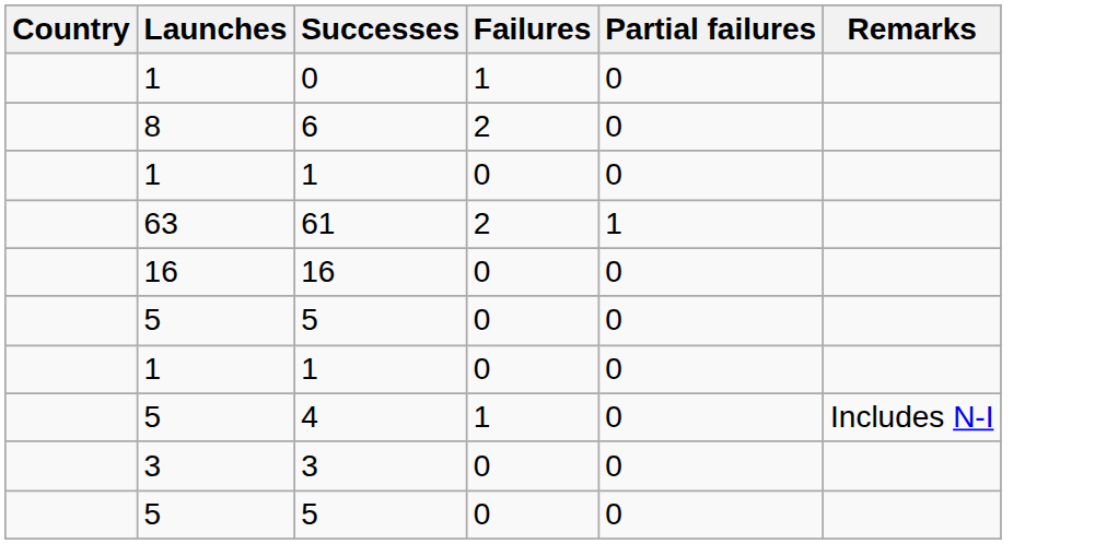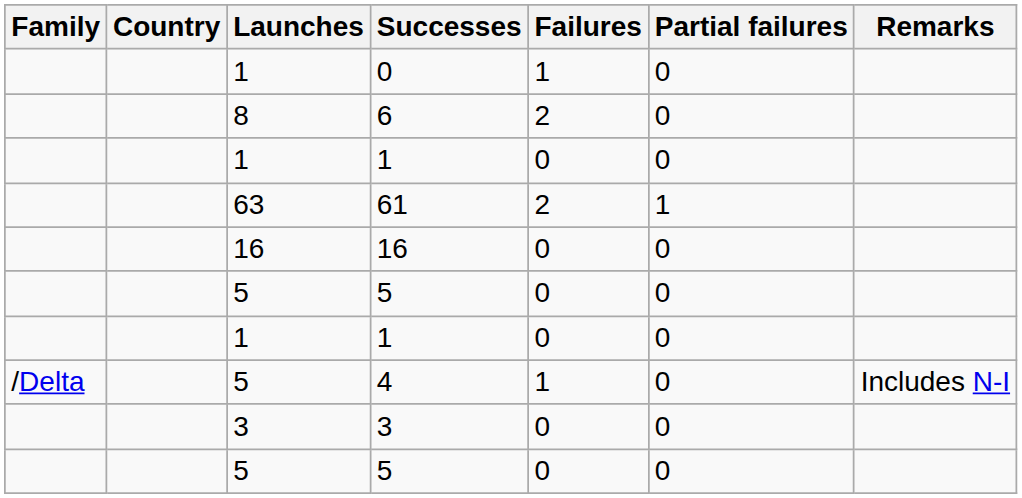+ column: Family | /Delta
